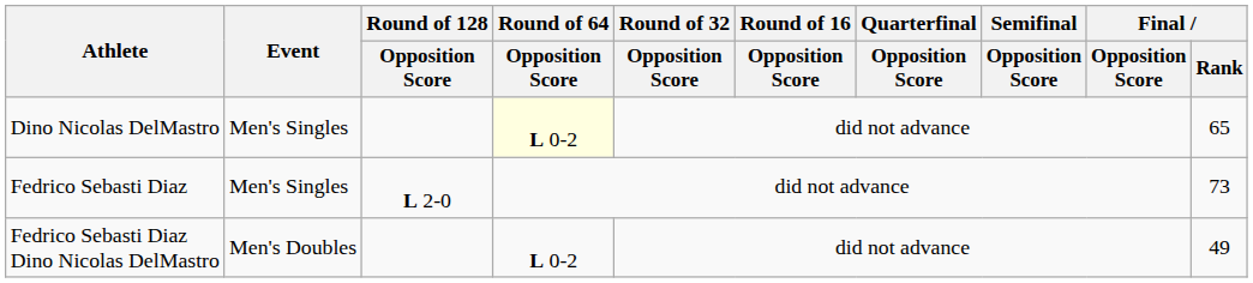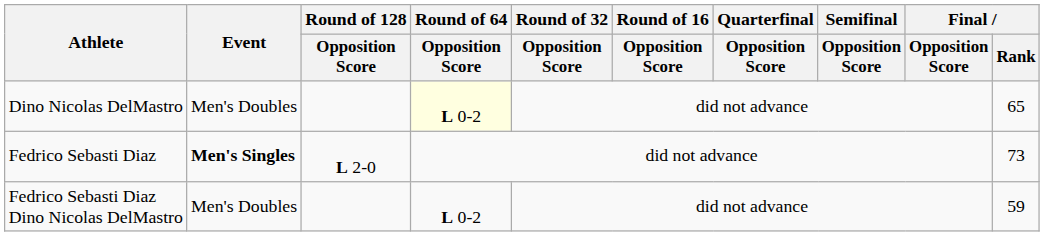Dino Nicolas DelMastro | Event: Men's Singles -> Men's Doubles
Fedrico Sebasti Diaz | Event: normal -> bold
Fedrico Sebasti Diaz Dino Nicolas DelMastro | Final / Rank: 49 -> 59
